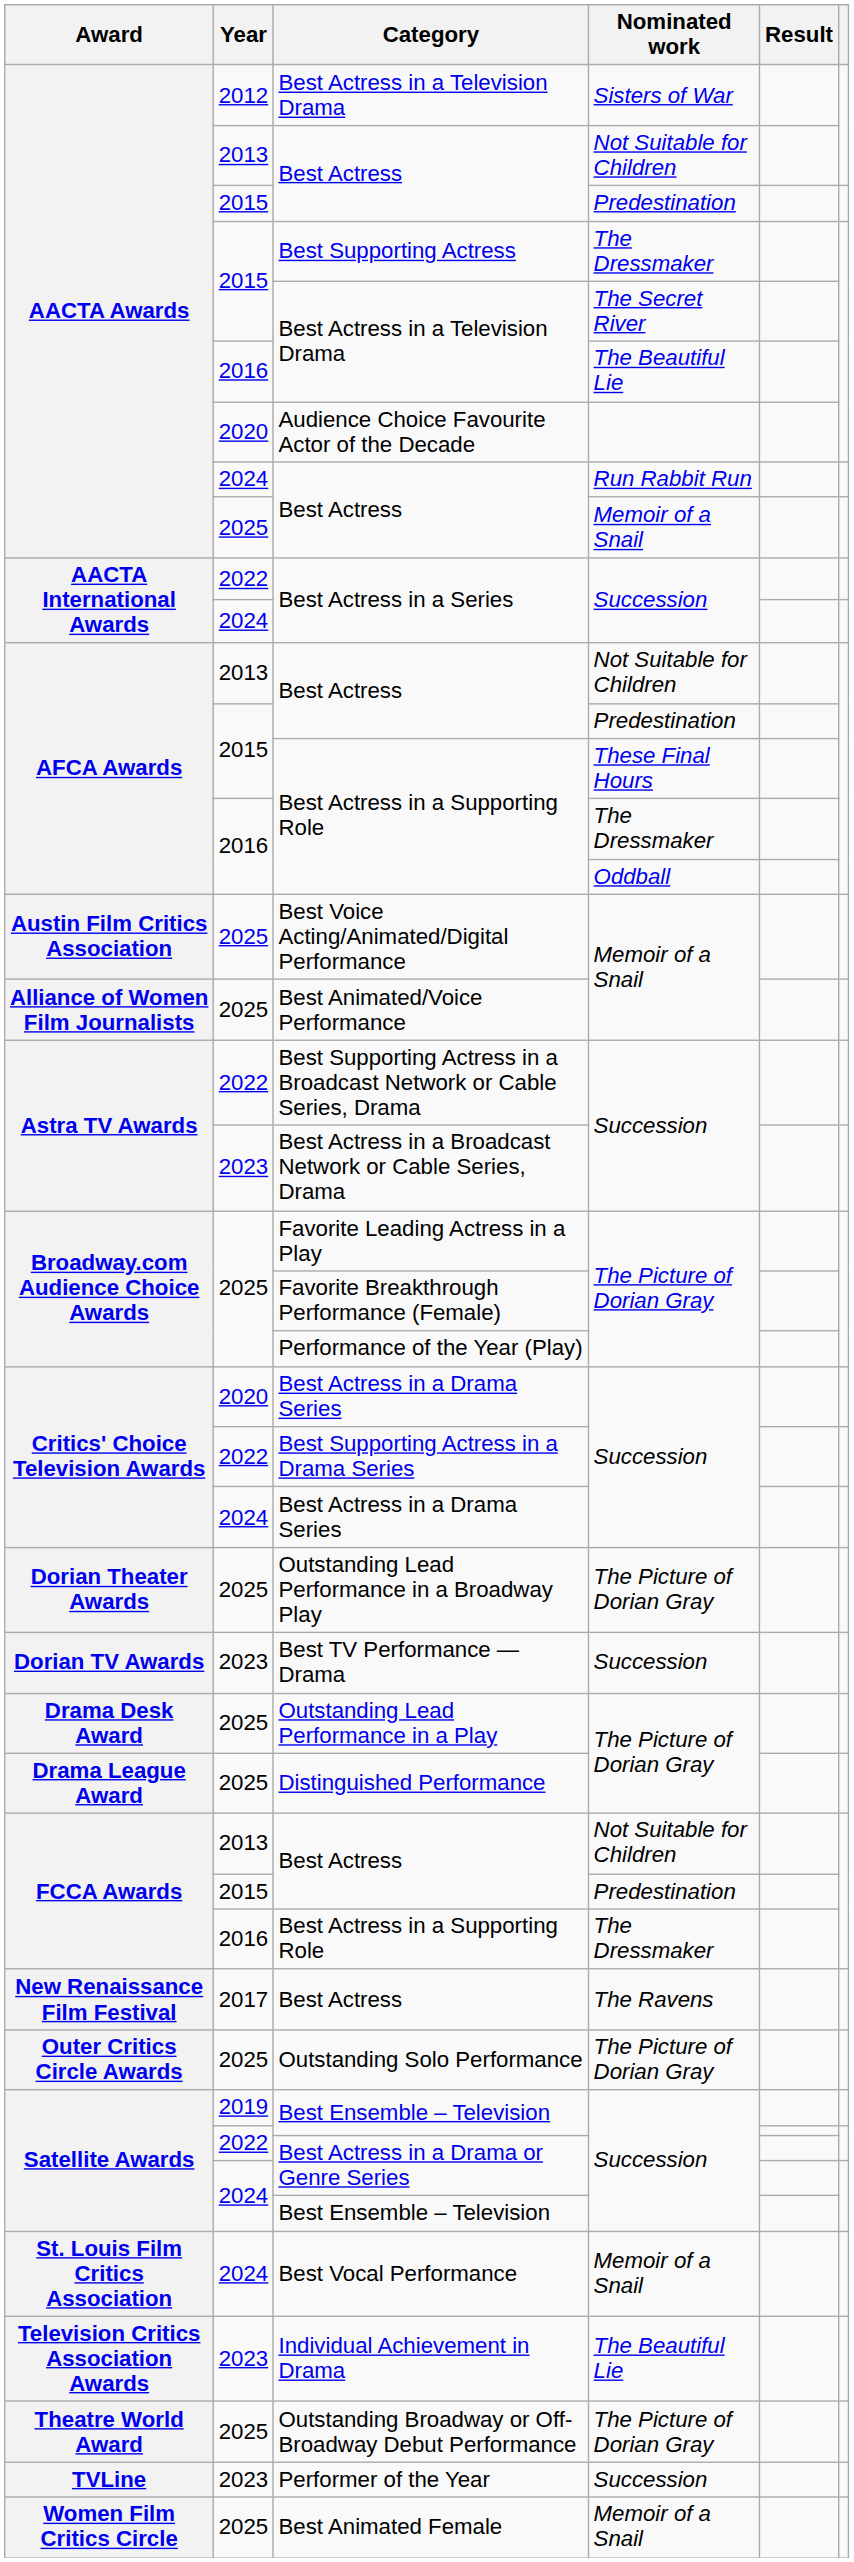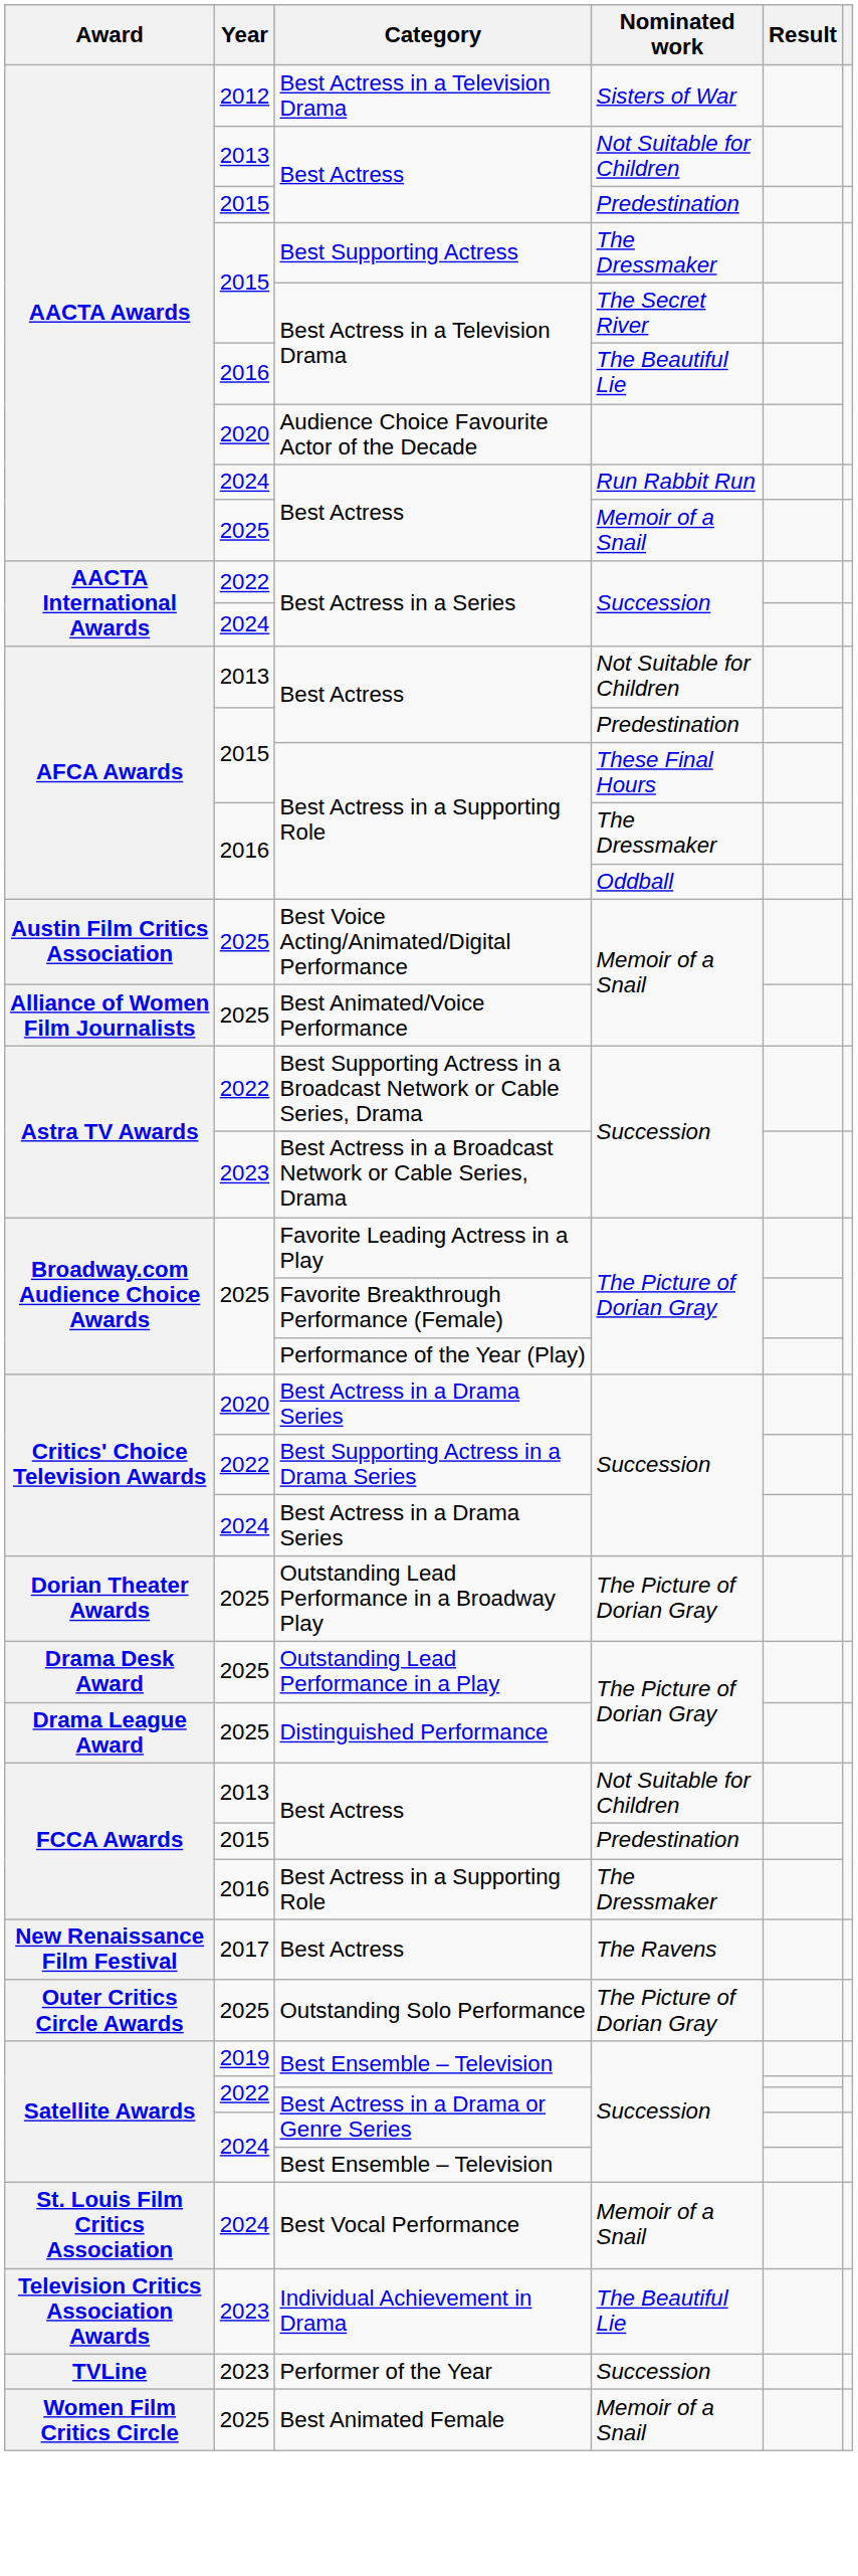- row: Dorian TV Awards | 2023 | Best TV Performance — Drama | Succession
- row: Theatre World Award | 2025 | Outstanding Broadway or Off-Broadway Debut Performance | The Picture of Dorian Gray
